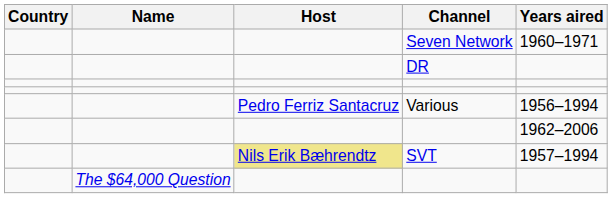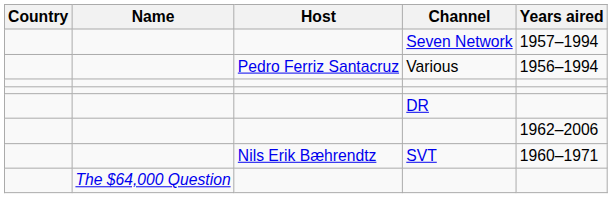Seven Network | Years aired: 1960–1971 -> 1957–1994
rows swapped: DR <-> Various
SVT | Host: khaki background -> no background
SVT | Years aired: 1957–1994 -> 1960–1971
